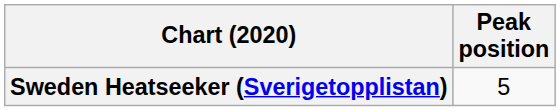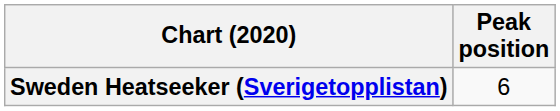Sweden Heatseeker (Sverigetopplistan) | Peak position: 5 -> 6
